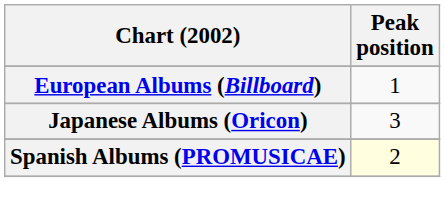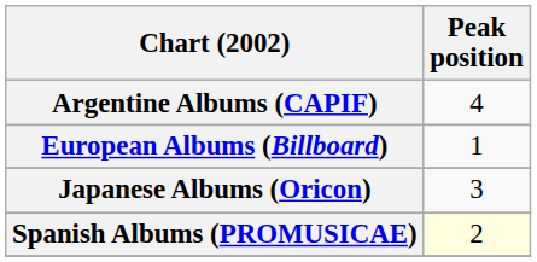+ row: Argentine Albums (CAPIF) | 4
